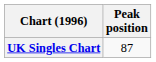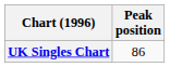UK Singles Chart | Peak position: 87 -> 86
